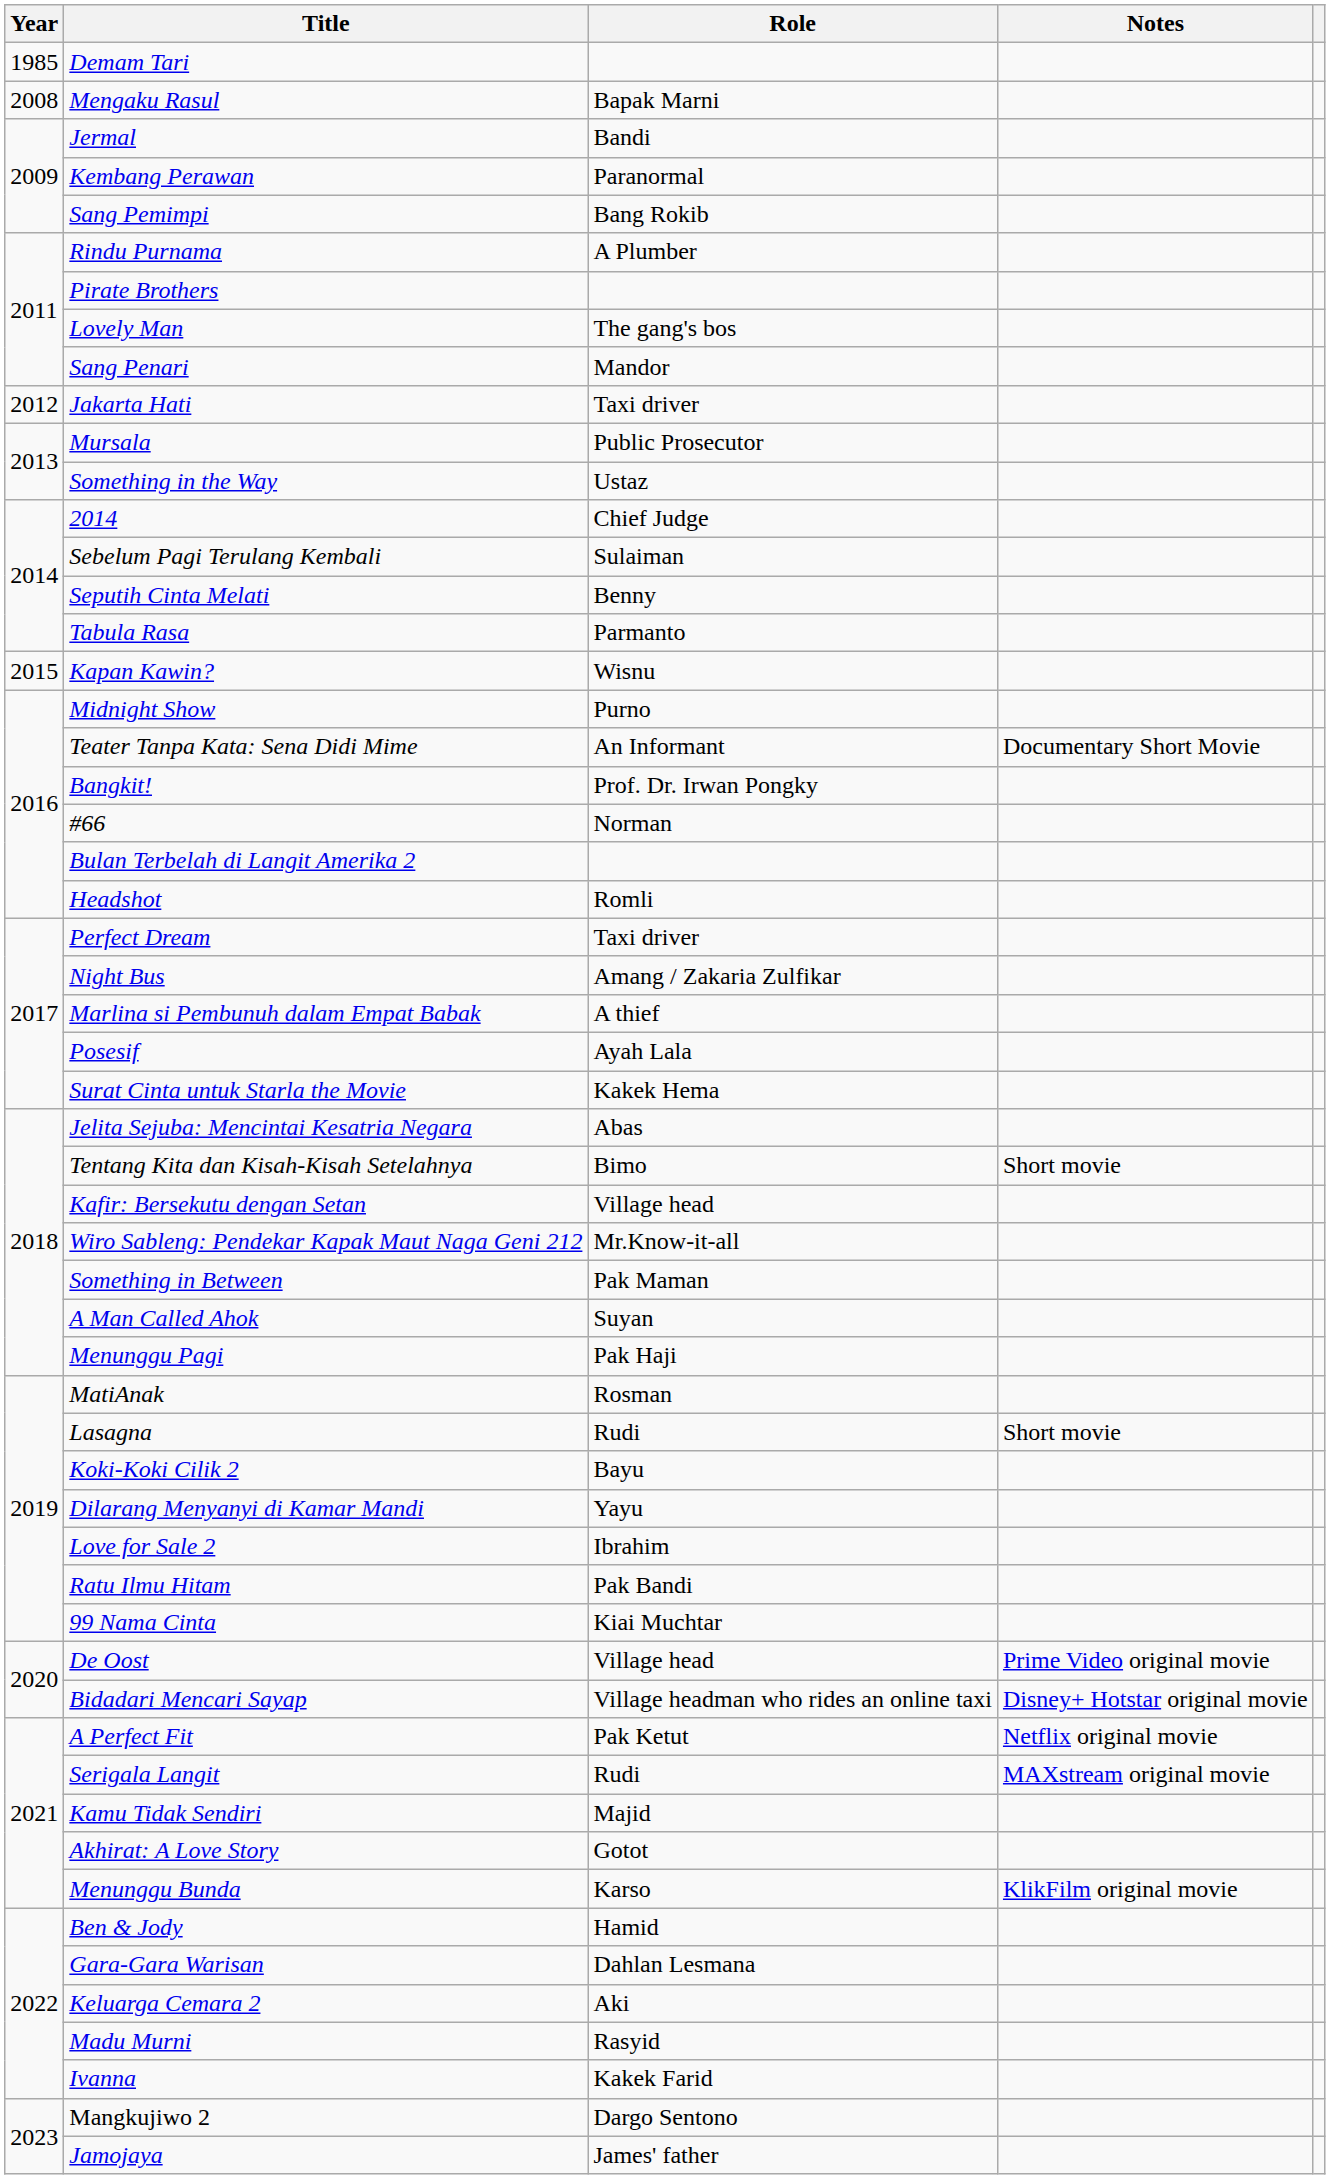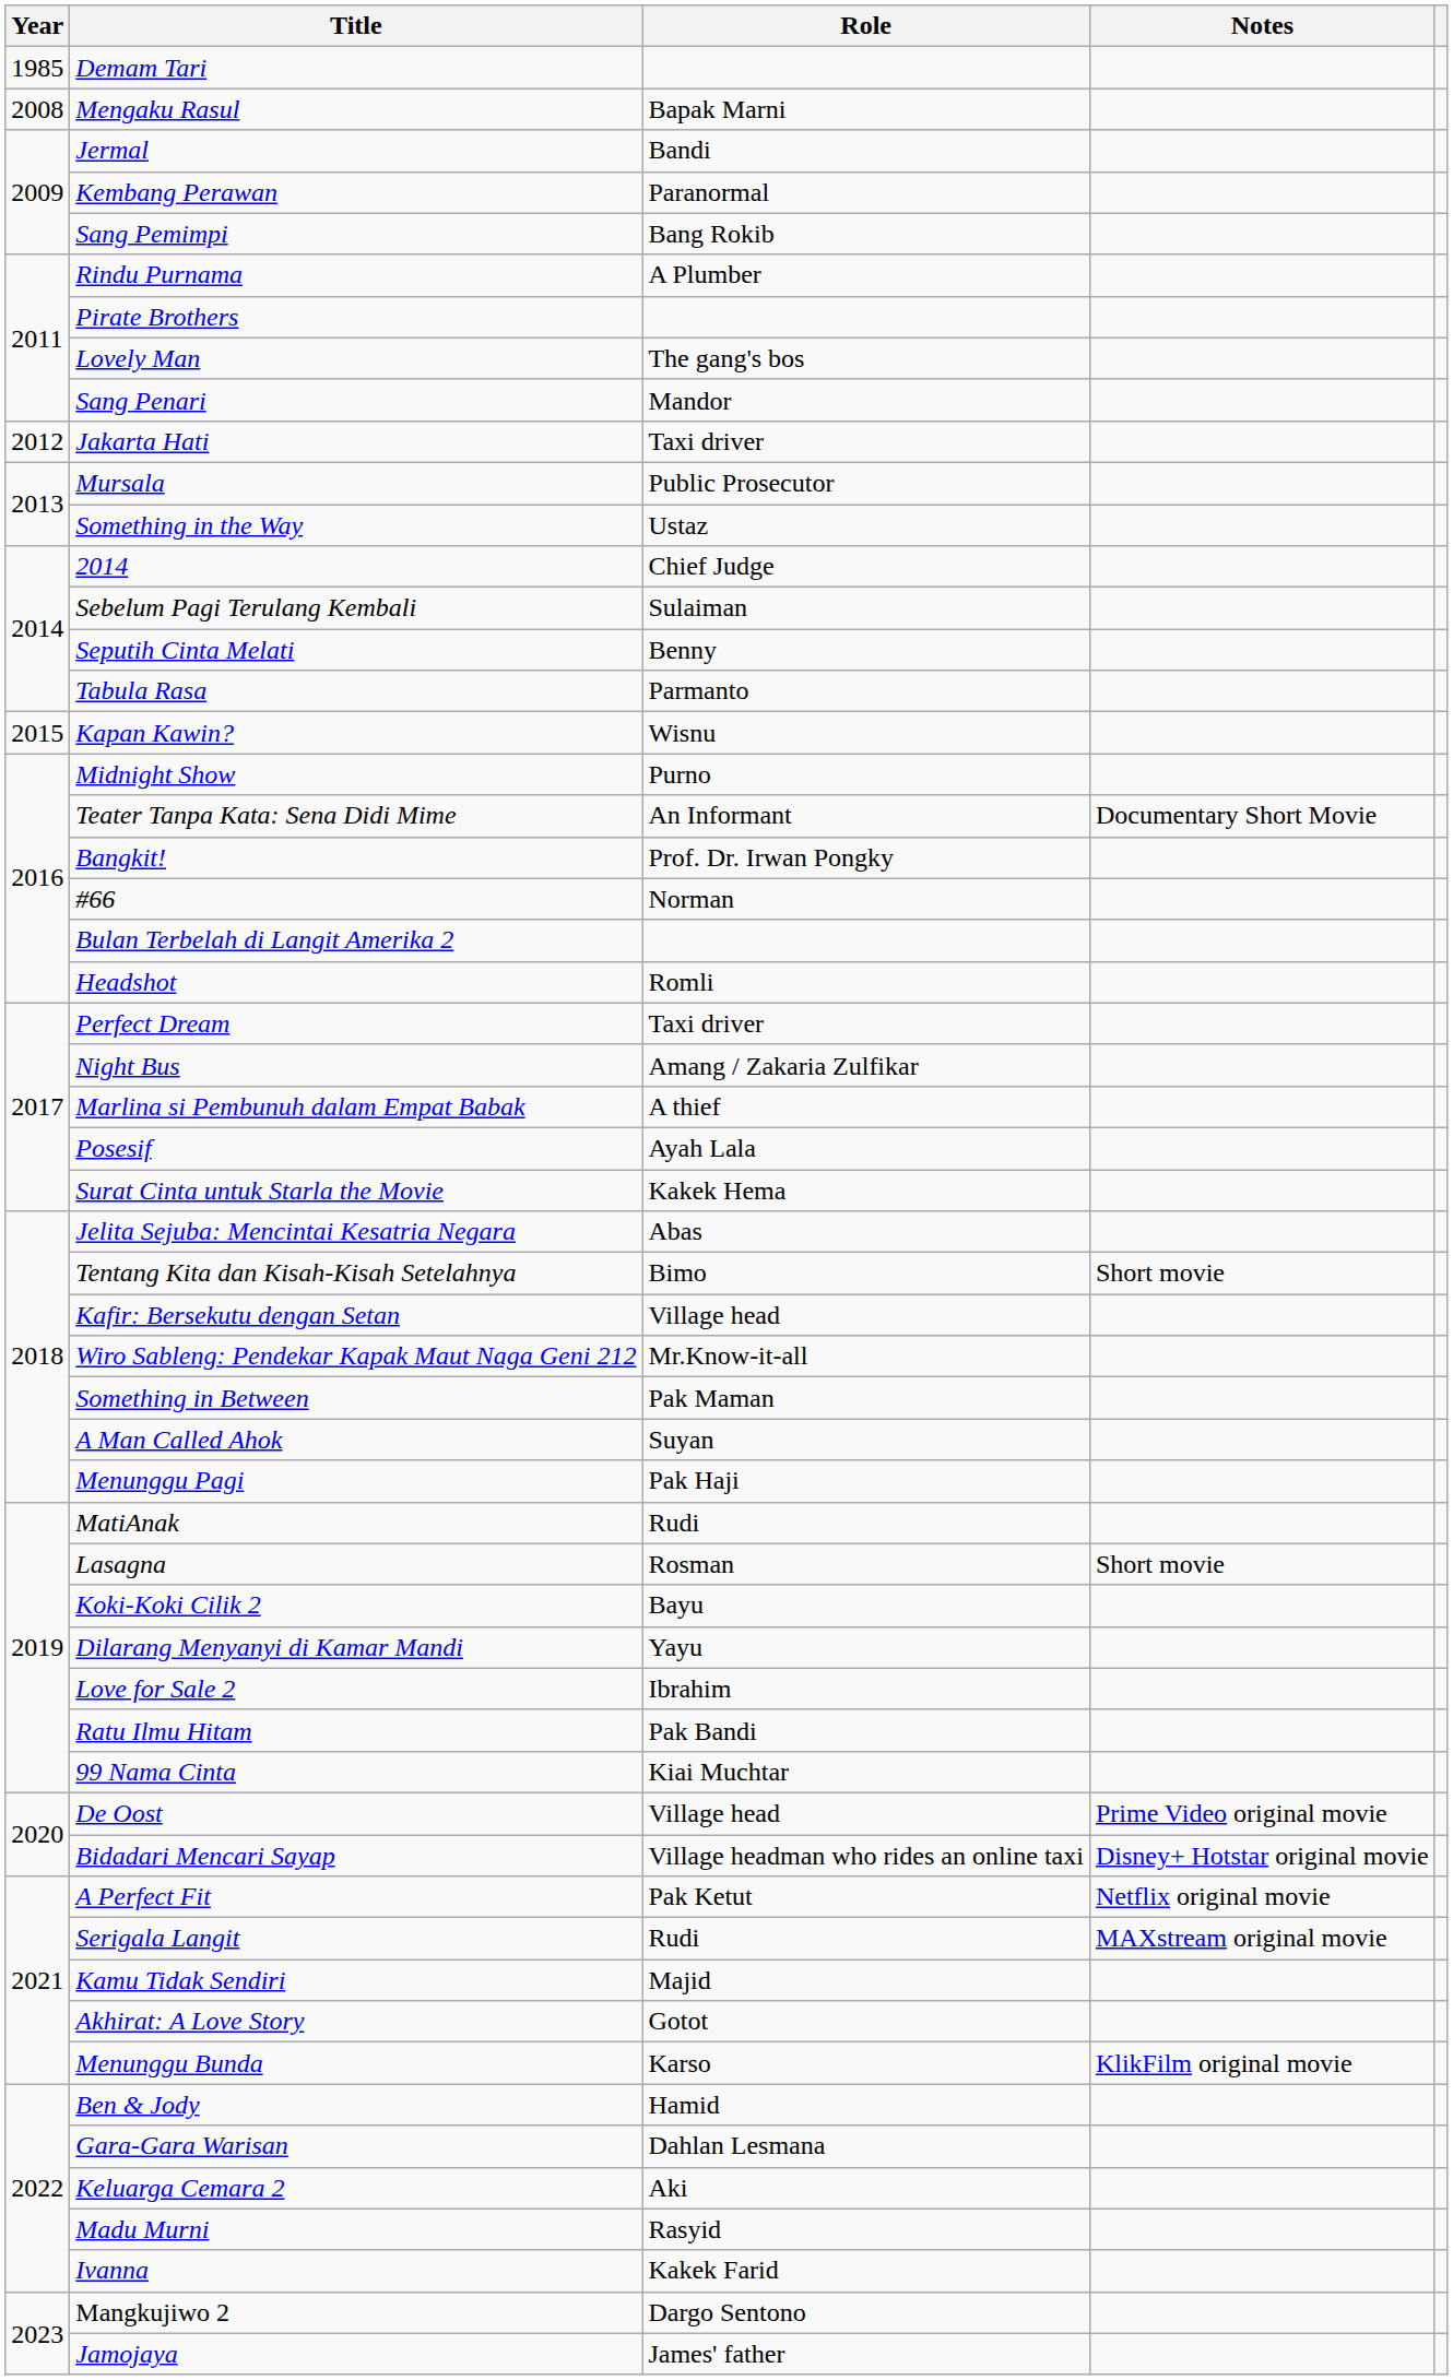MatiAnak | Role: Rosman -> Rudi
Lasagna | Role: Rudi -> Rosman
